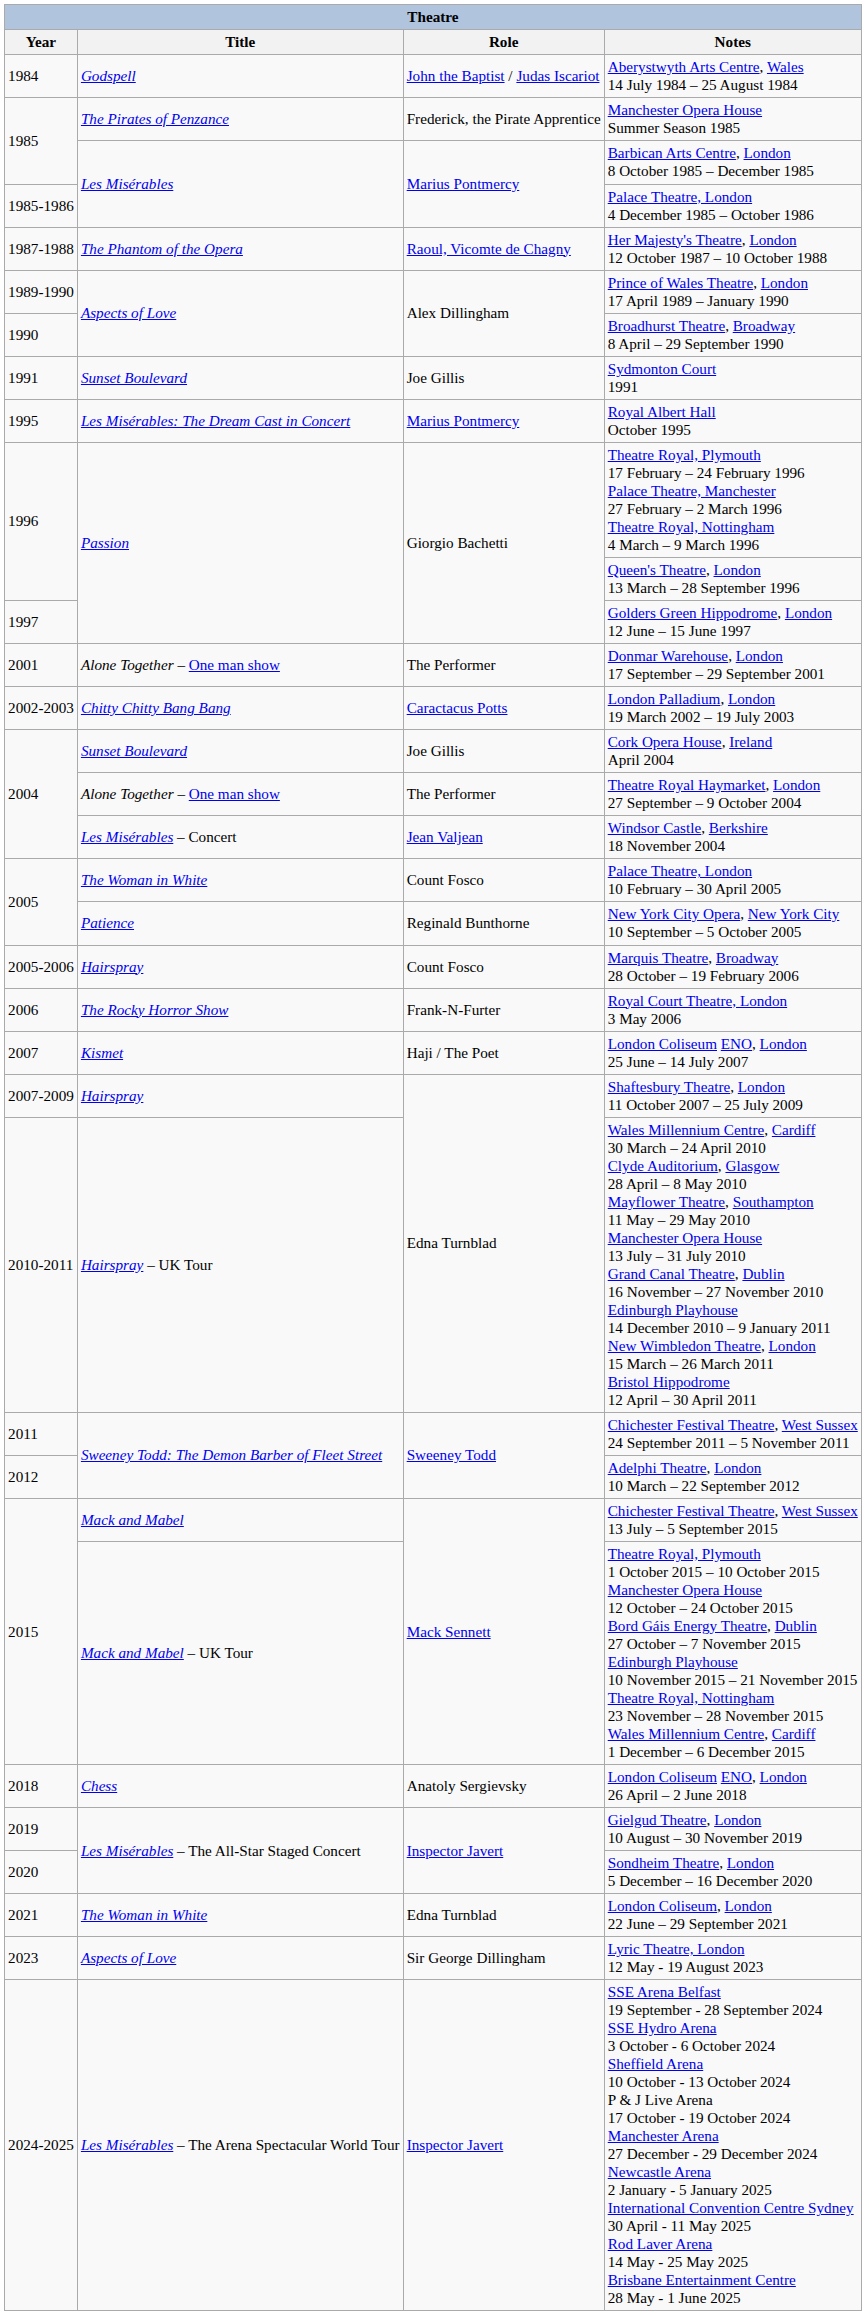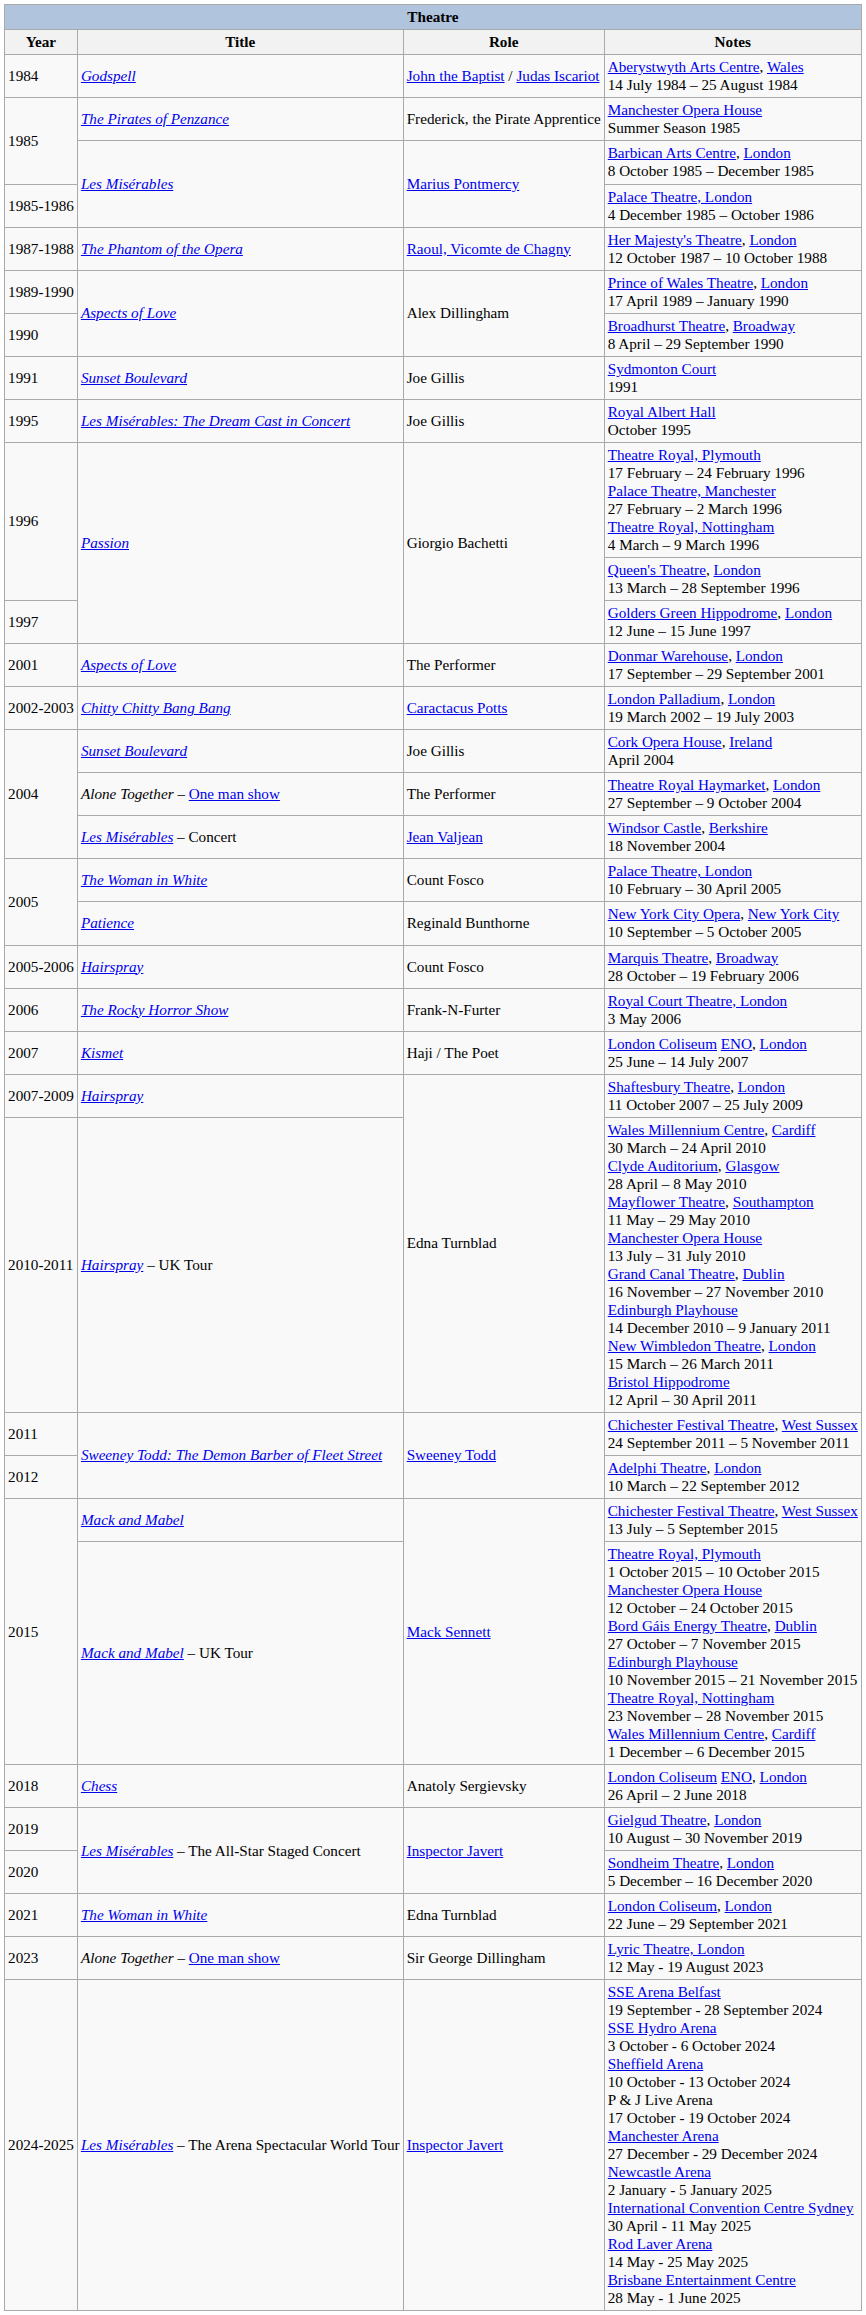Royal Albert Hall October 1995 | Role: Marius Pontmercy -> Joe Gillis
Donmar Warehouse, London 17 September – 29 September 2001 | Title: Alone Together – One man show -> Aspects of Love
Lyric Theatre, London 12 May - 19 August 2023 | Title: Aspects of Love -> Alone Together – One man show
